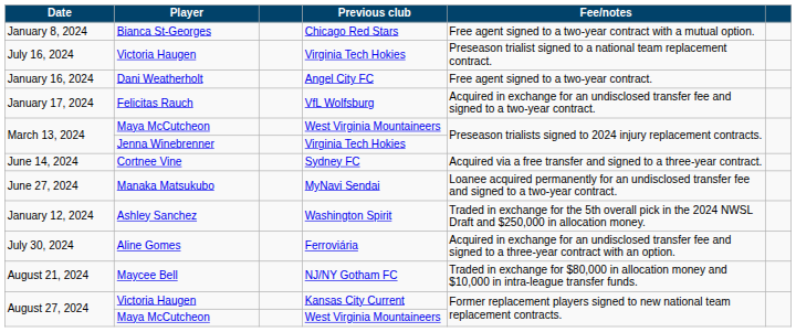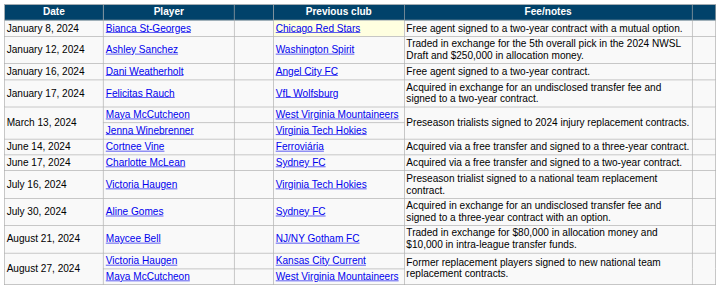January 8, 2024 | Previous club: no background -> lightyellow background
rows swapped: January 12, 2024 <-> July 16, 2024
June 14, 2024 | Previous club: Sydney FC -> Ferroviária
+ row: June 17, 2024 | Charlotte McLean | Sydney FC | Acquired via a free transfer and signed to a two-year contract.
- row: June 27, 2024 | Manaka Matsukubo | MyNavi Sendai | Loanee acquired permanently for an undisclosed transfer fee and signed to a two-year contract.
July 30, 2024 | Previous club: Ferroviária -> Sydney FC
